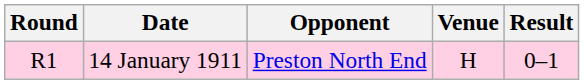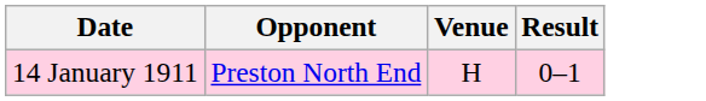- column: Round | R1
